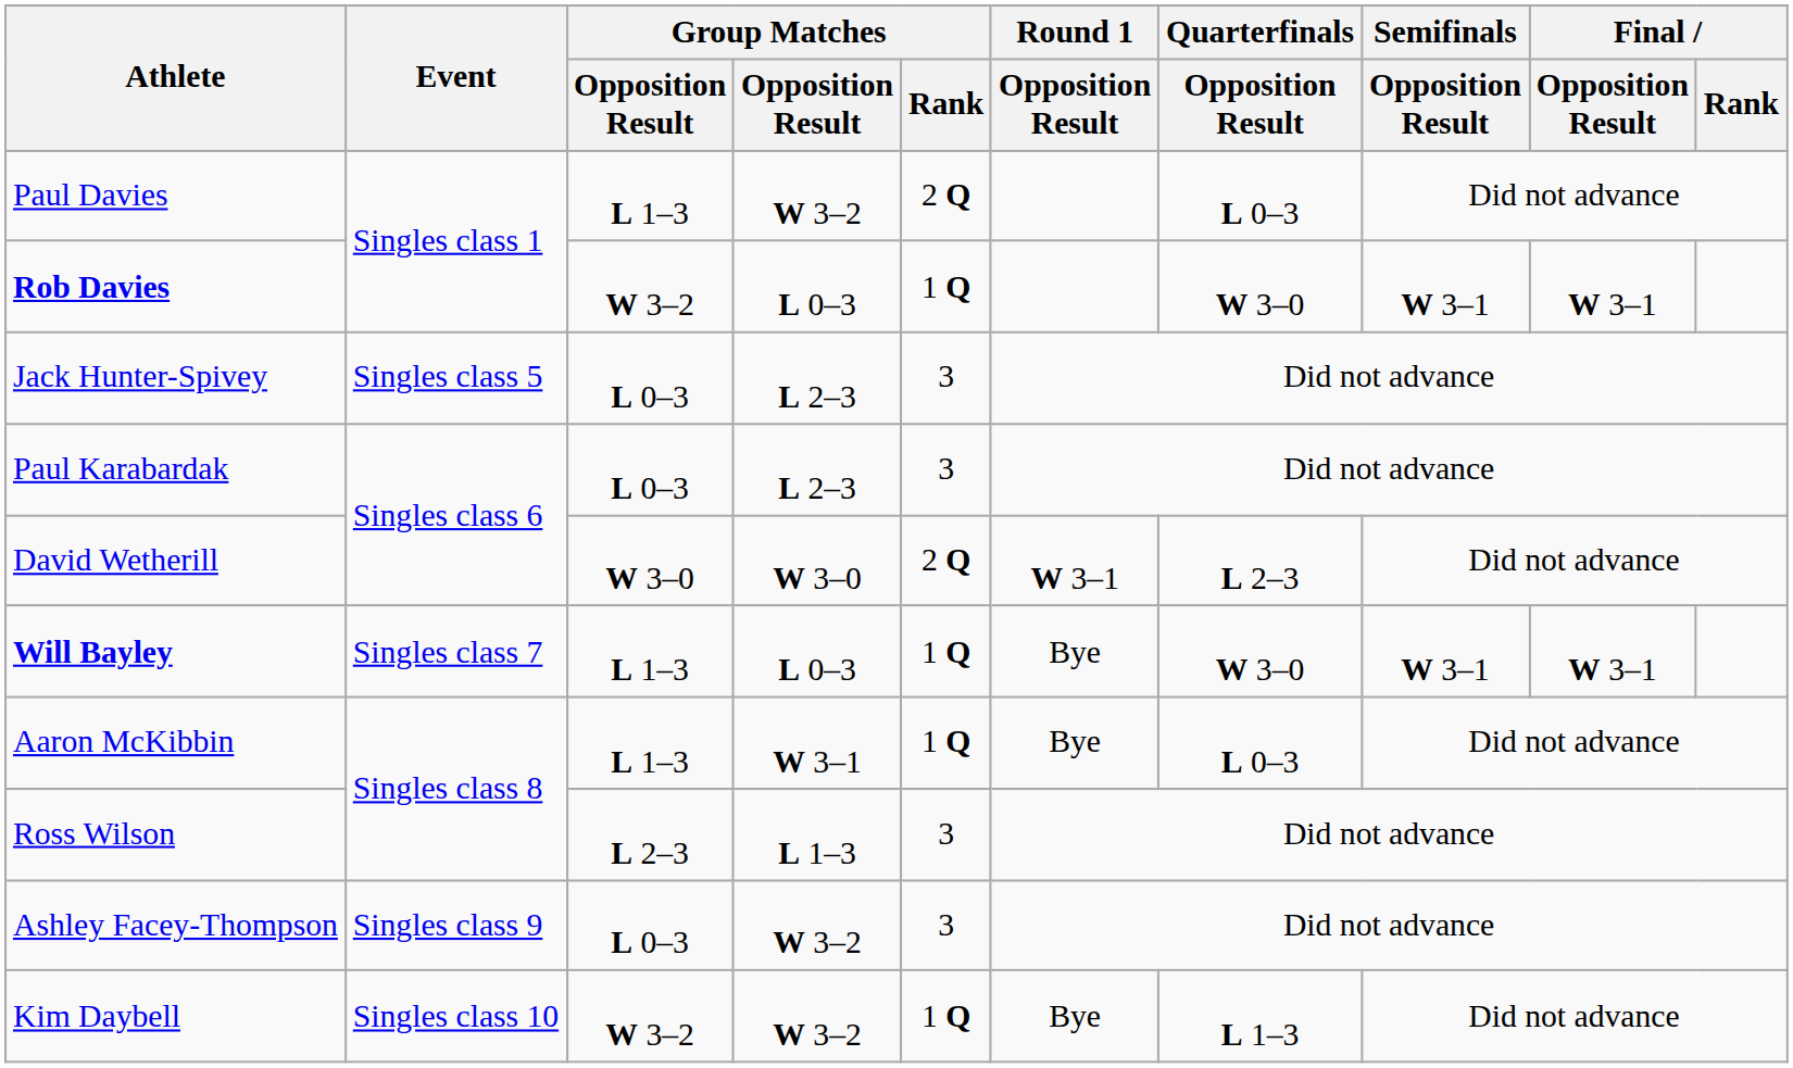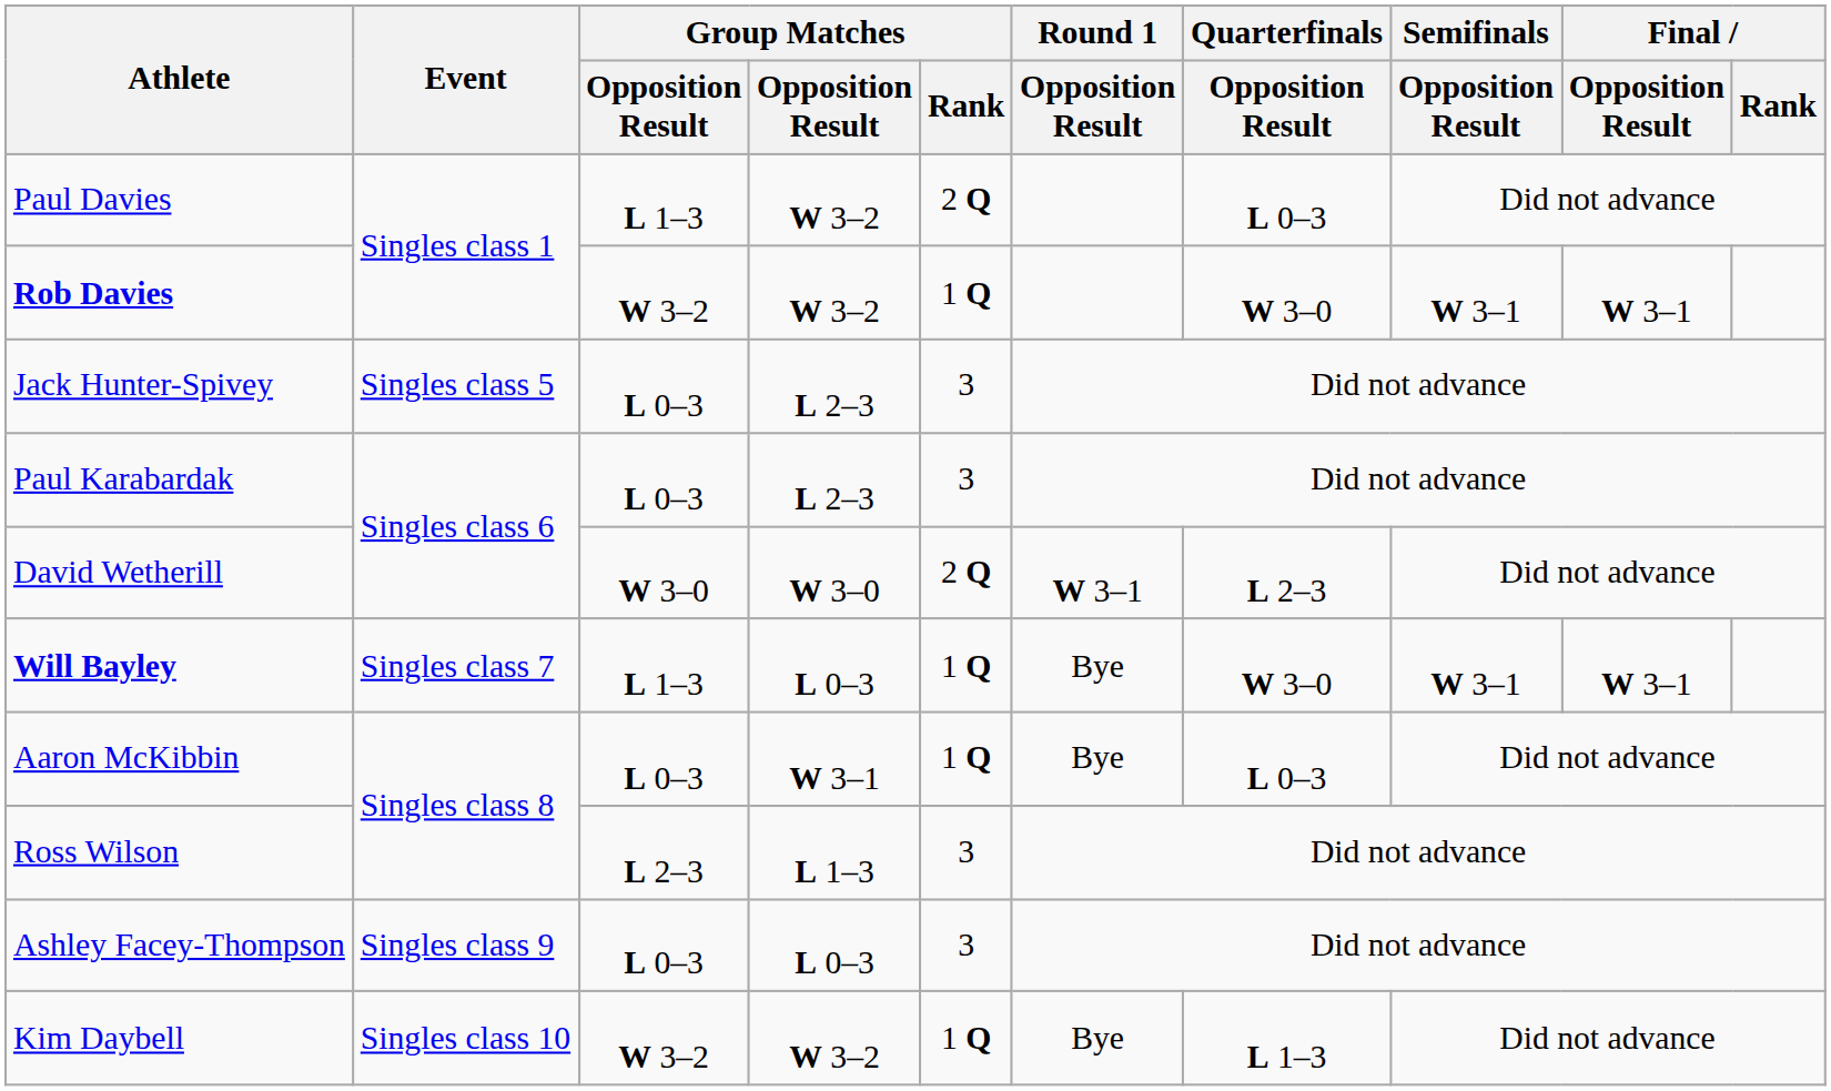Rob Davies | column 4: L 0–3 -> W 3–2
Aaron McKibbin | column 3: L 1–3 -> L 0–3
Ashley Facey-Thompson | column 4: W 3–2 -> L 0–3
